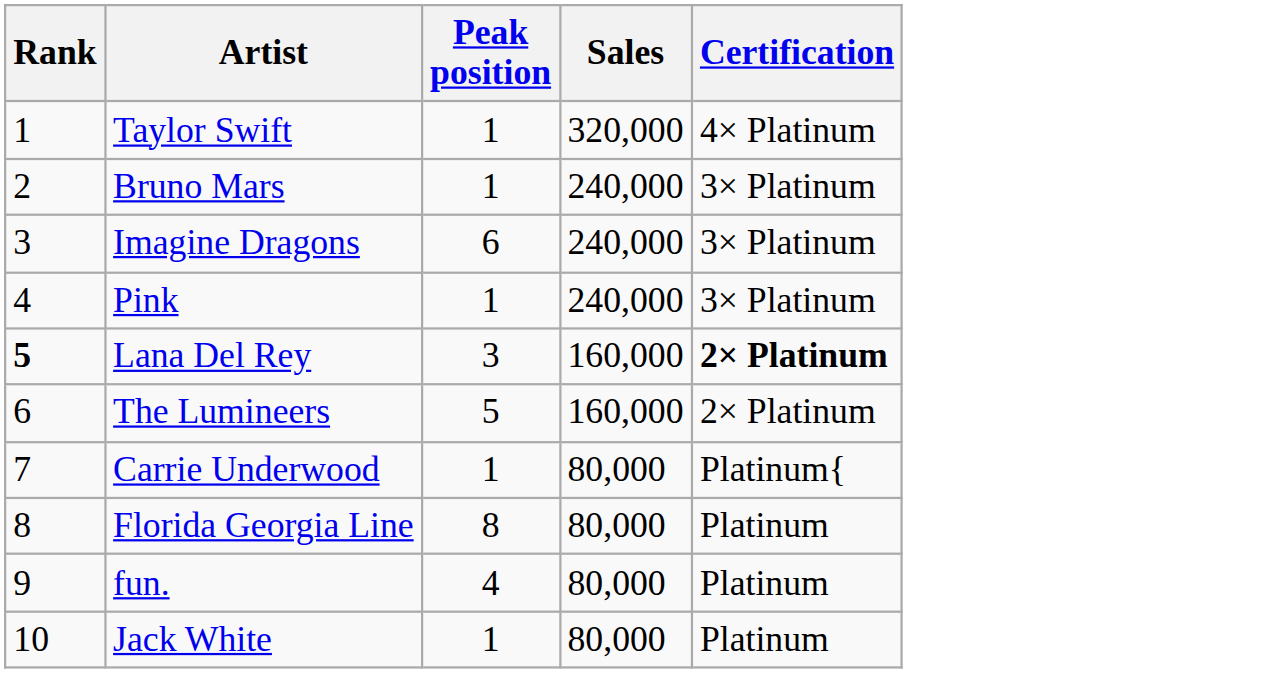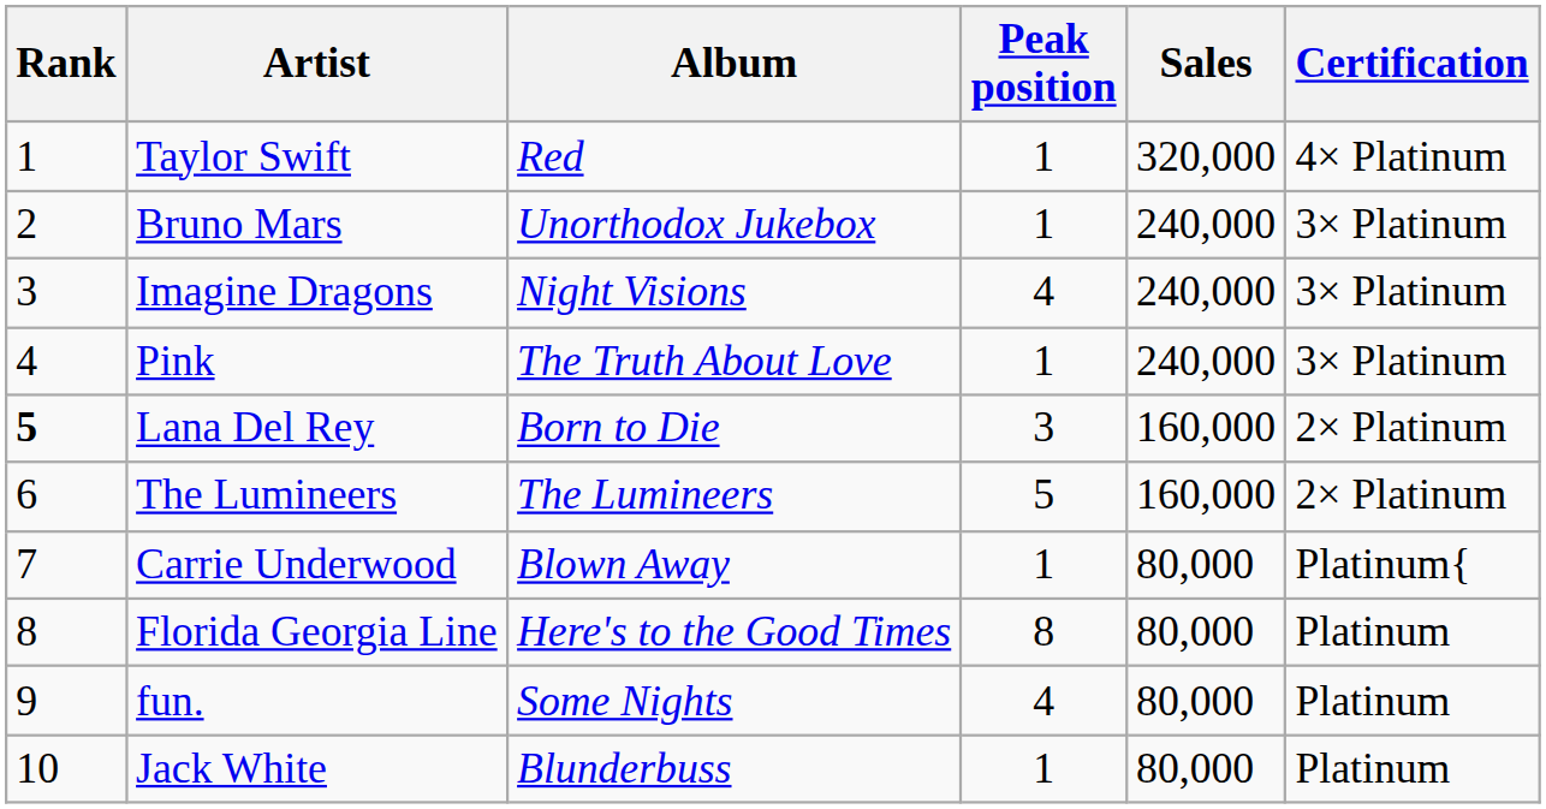+ column: Album | Red | Unorthodox Jukebox | Night Visions | The Truth About Love | Born to Die | The Lumineers | Blown Away | Here's to the Good Times | Some Nights | Blunderbuss
Imagine Dragons | Peak position: 6 -> 4
Lana Del Rey | Certification: bold -> normal
